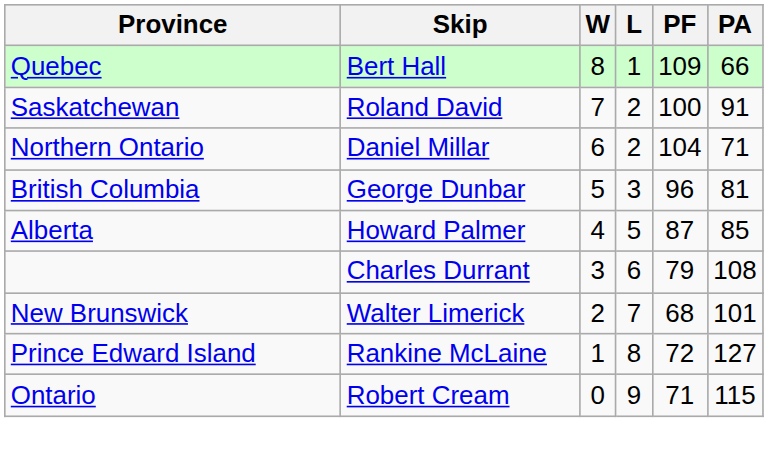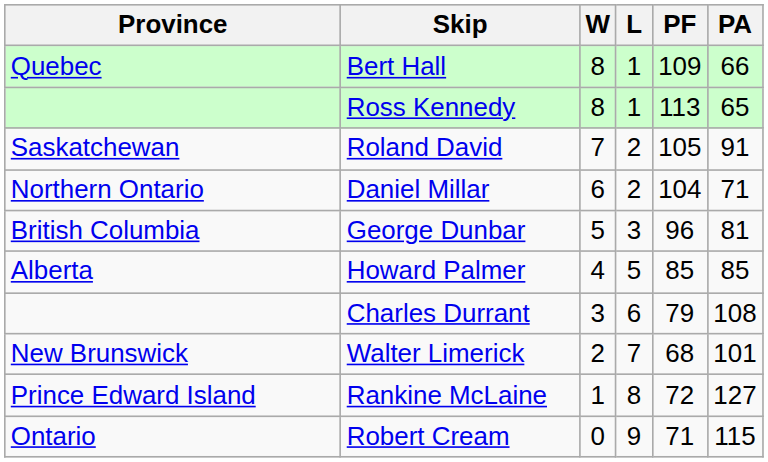+ row: Ross Kennedy | 8 | 1 | 113 | 65
Roland David | PF: 100 -> 105
Howard Palmer | PF: 87 -> 85
